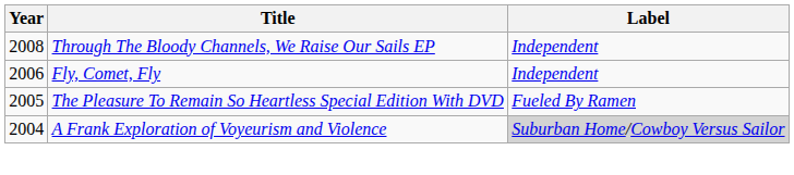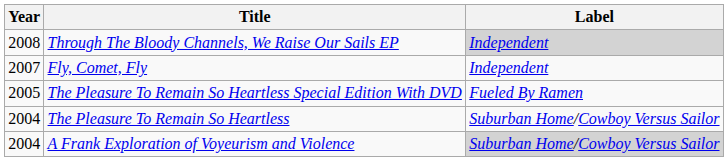Through The Bloody Channels, We Raise Our Sails EP | Label: no background -> lightgrey background
Fly, Comet, Fly | Year: 2006 -> 2007
+ row: 2004 | The Pleasure To Remain So Heartless | Suburban Home/Cowboy Versus Sailor
